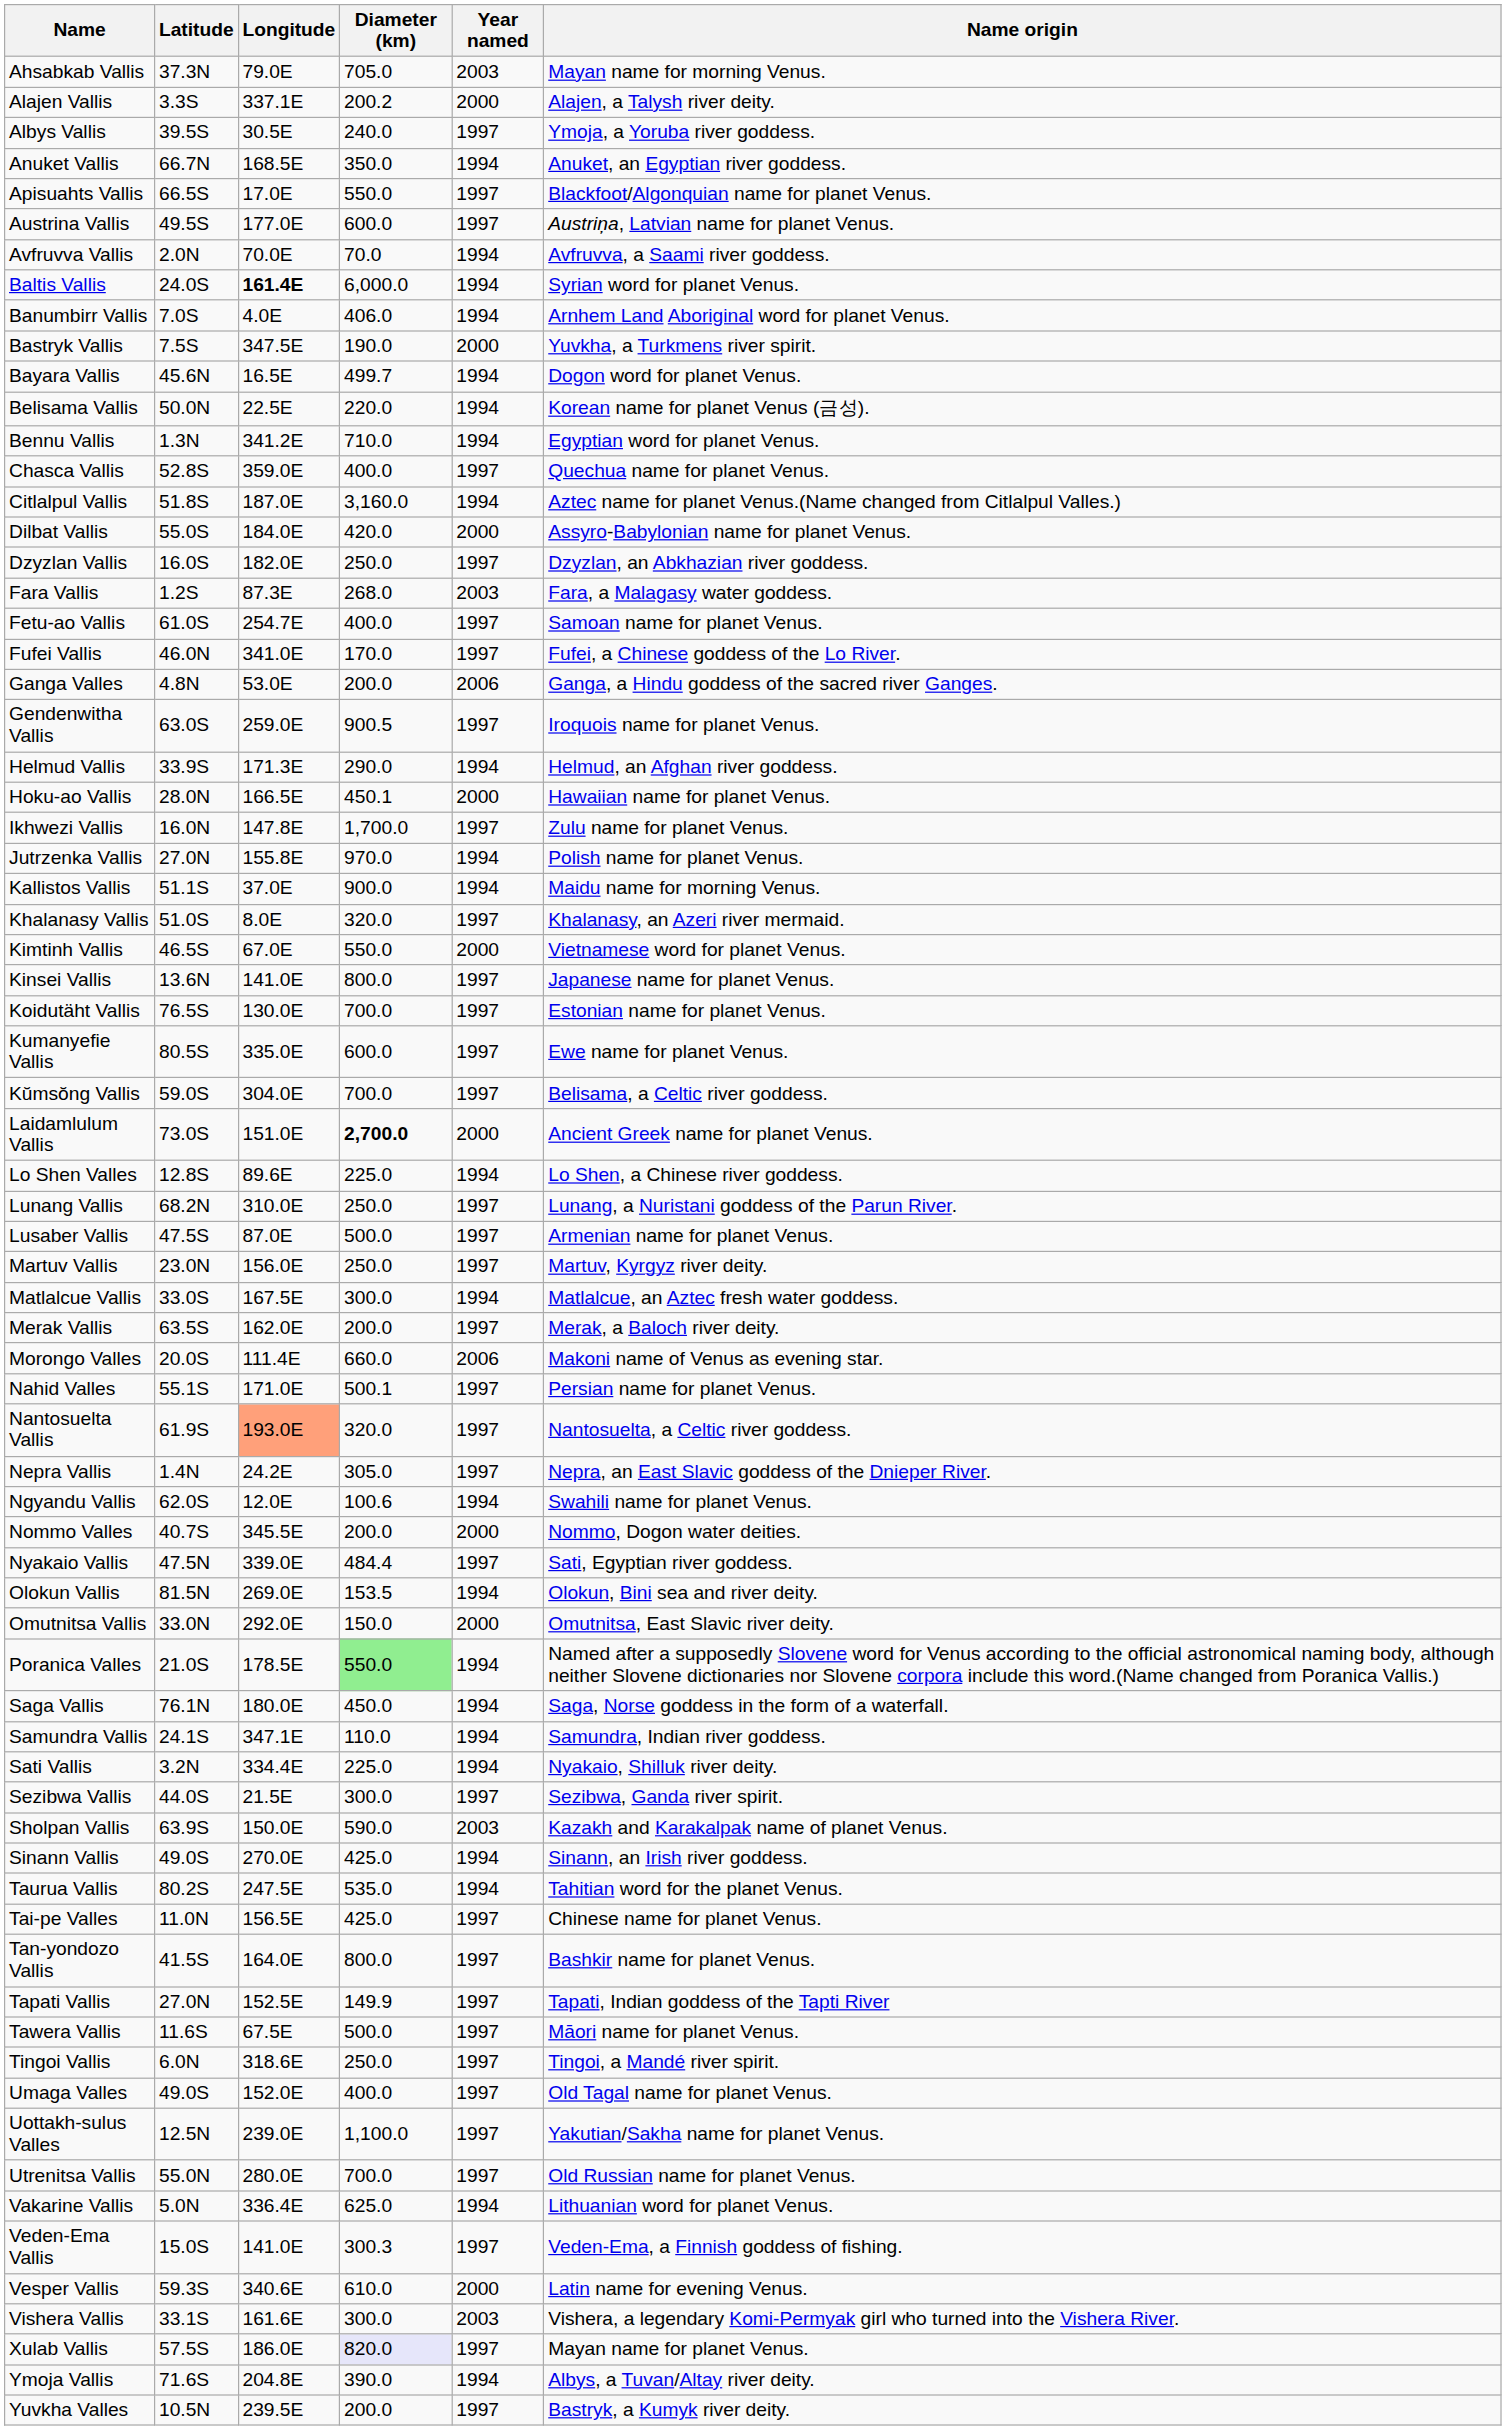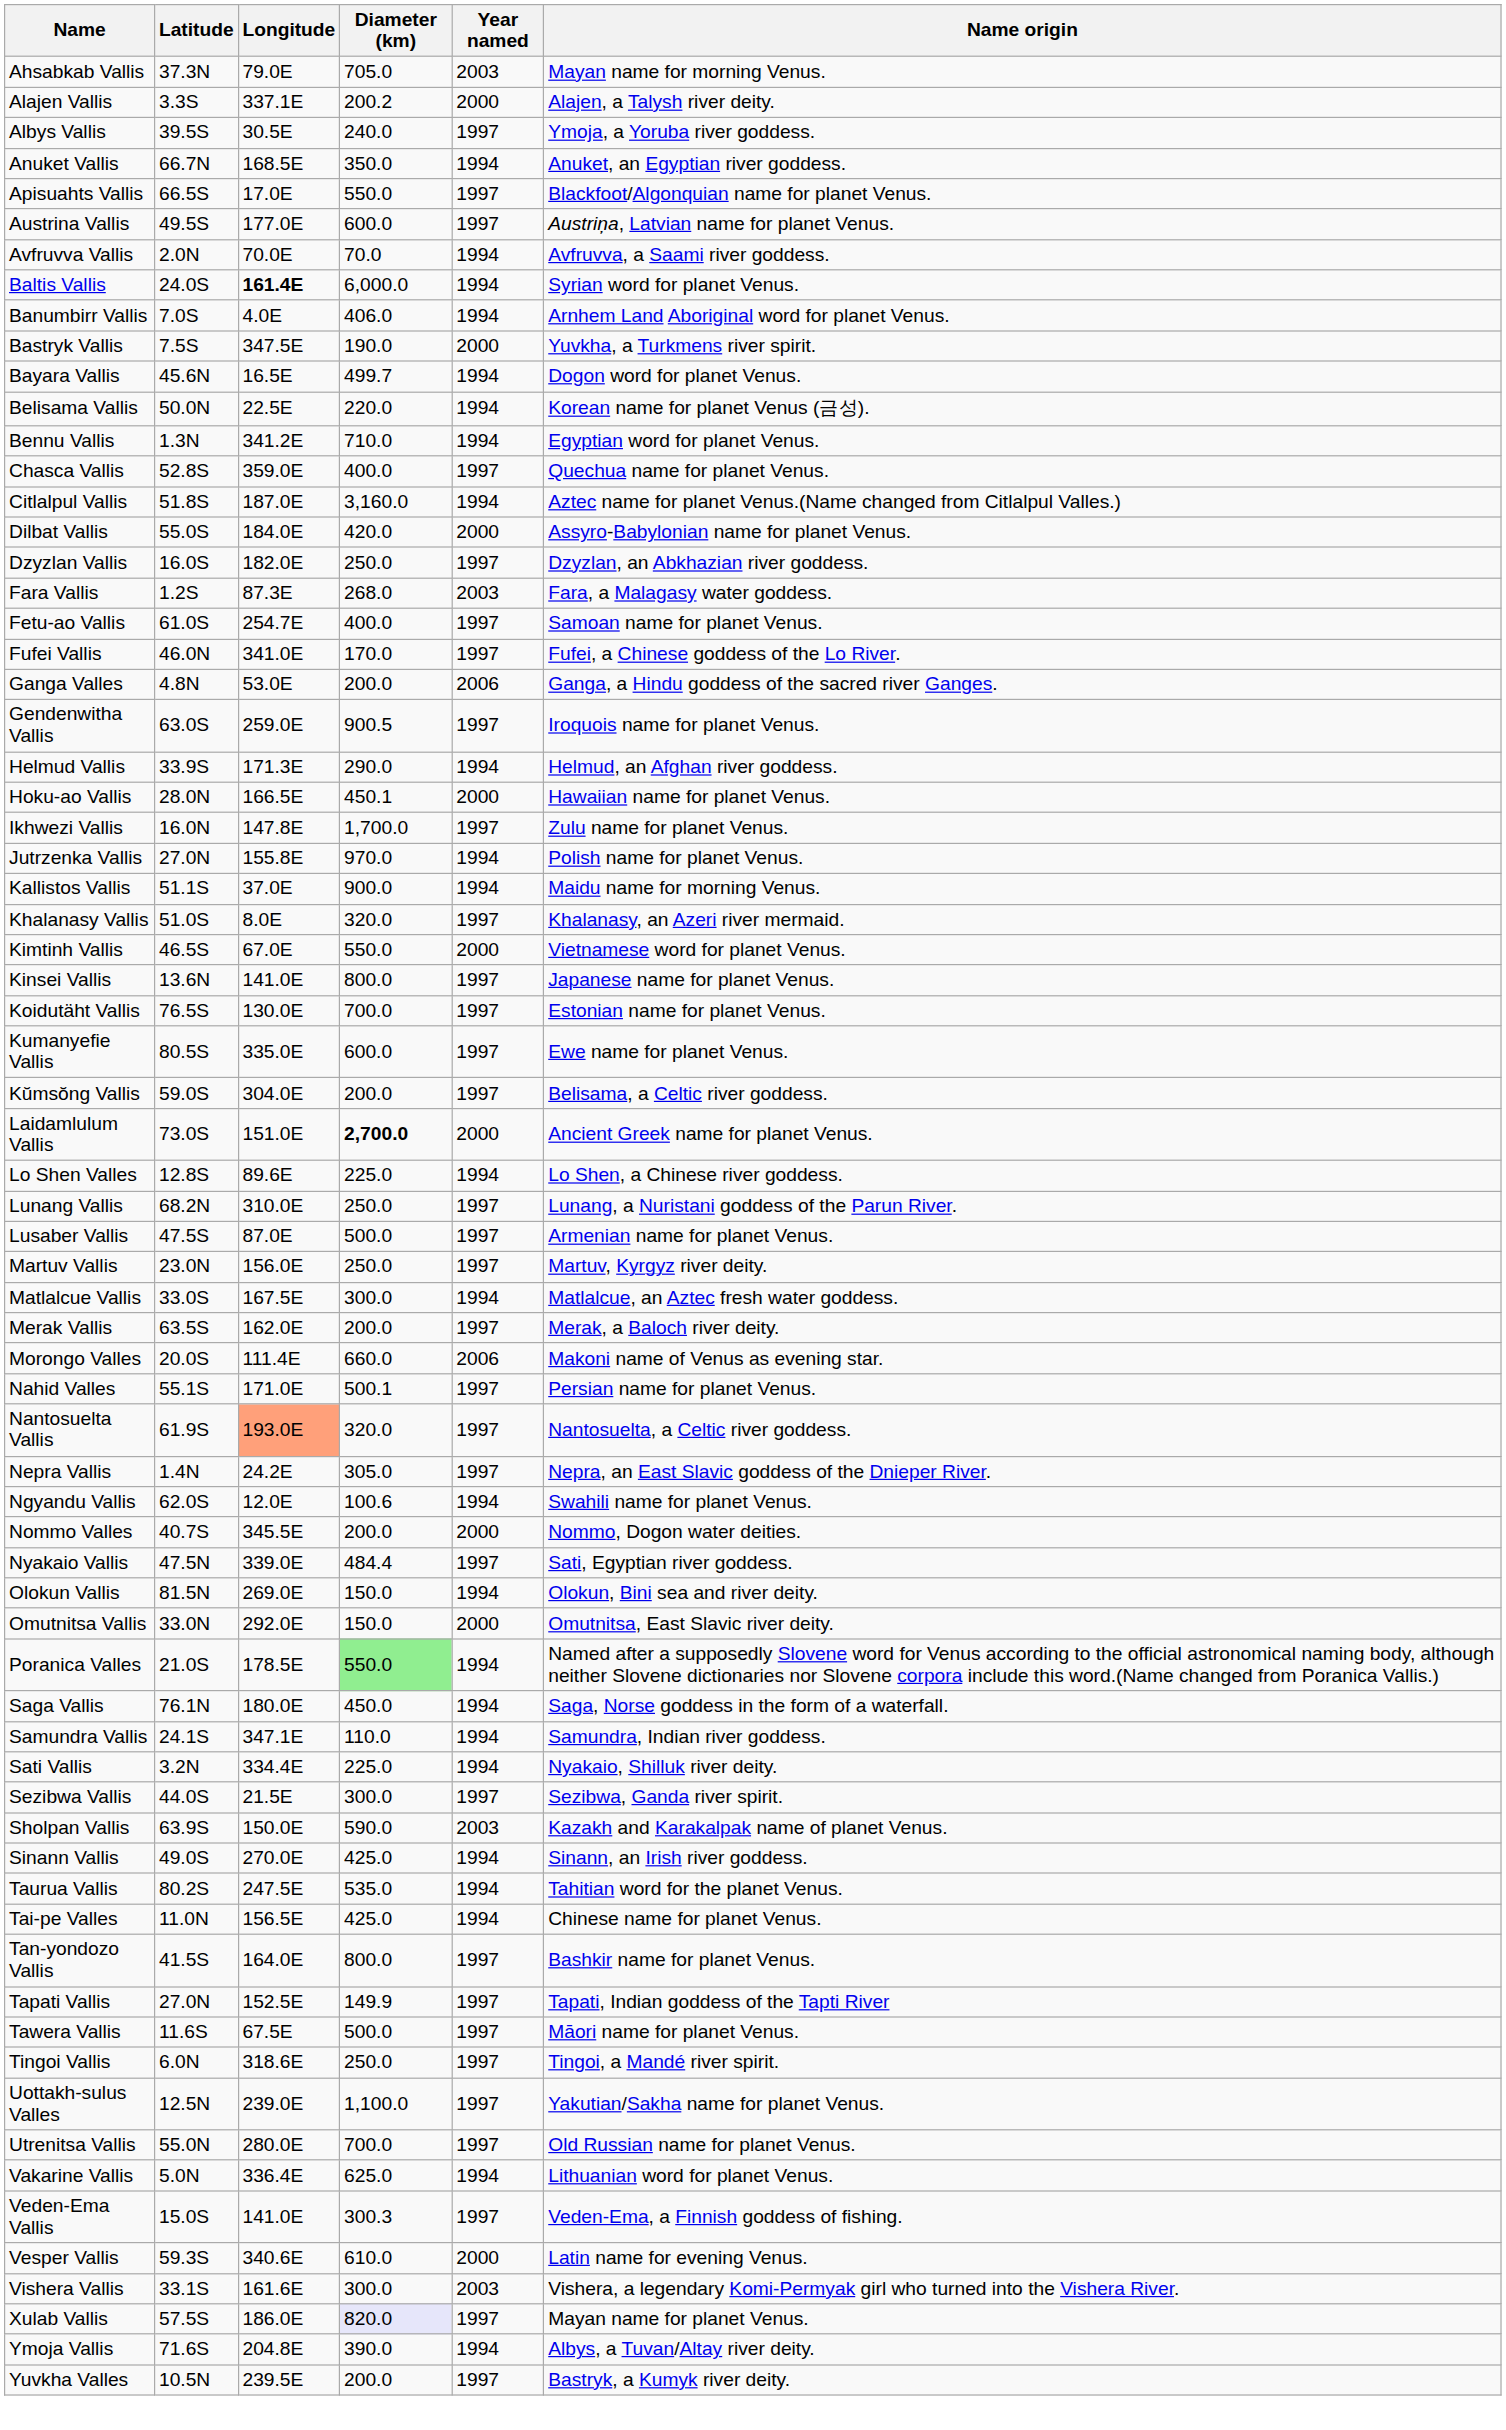Kŭmsŏng Vallis | Diameter (km): 700.0 -> 200.0
Olokun Vallis | Diameter (km): 153.5 -> 150.0
Tai-pe Valles | Year named: 1997 -> 1994
- row: Umaga Valles | 49.0S | 152.0E | 400.0 | 1997 | Old Tagal name for planet Venus.
